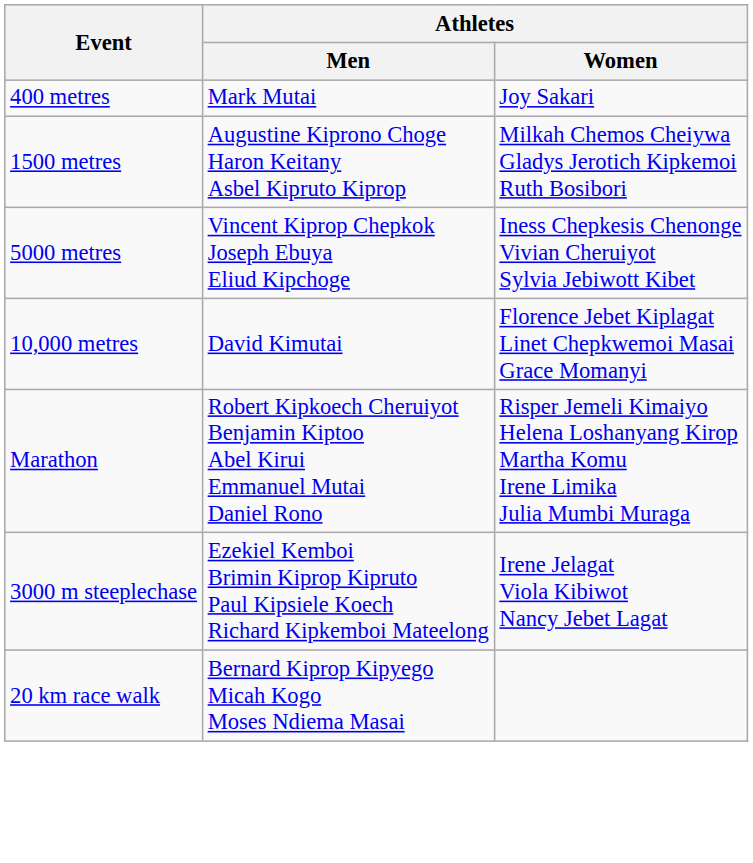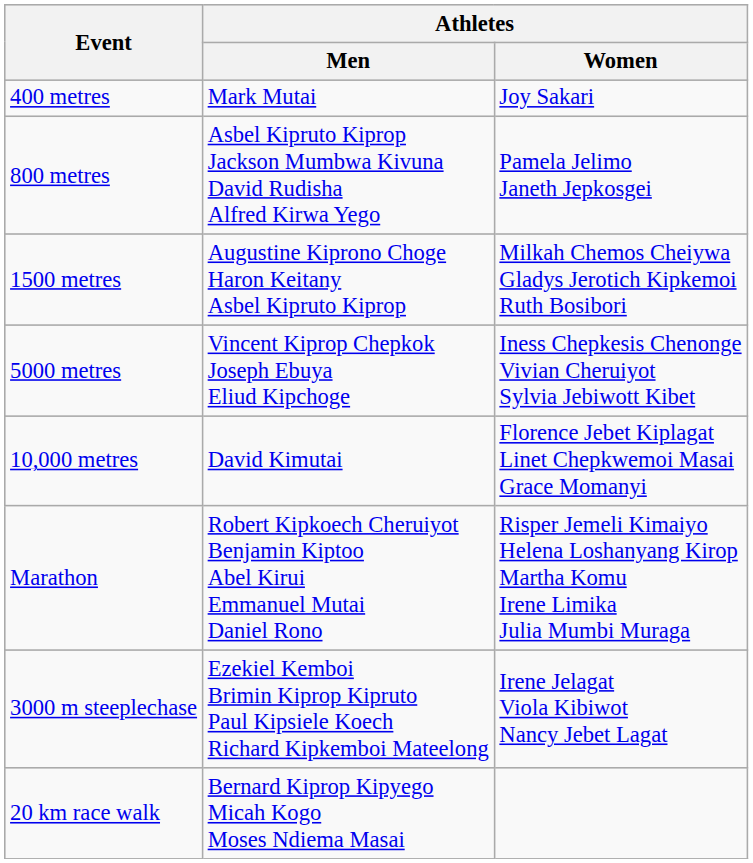+ row: 800 metres | Asbel Kipruto Kiprop Jackson Mumbwa Kivuna David Rudisha Alfred Kirwa Yego | Pamela Jelimo Janeth Jepkosgei
